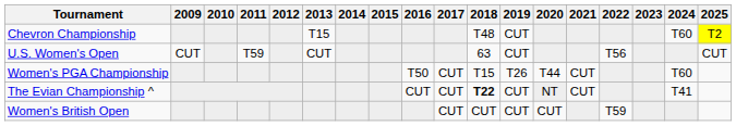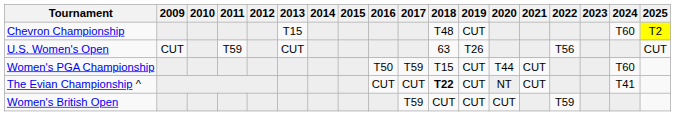U.S. Women's Open | 2019: CUT -> T26
Women's PGA Championship | 2017: CUT -> T59
Women's PGA Championship | 2019: T26 -> CUT
Women's British Open | 2017: CUT -> T59
